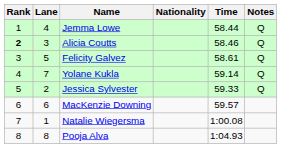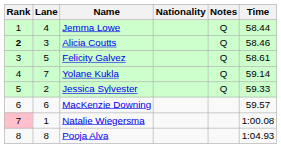columns swapped: Time <-> Notes
Natalie Wiegersma | Rank: no background -> pink background
